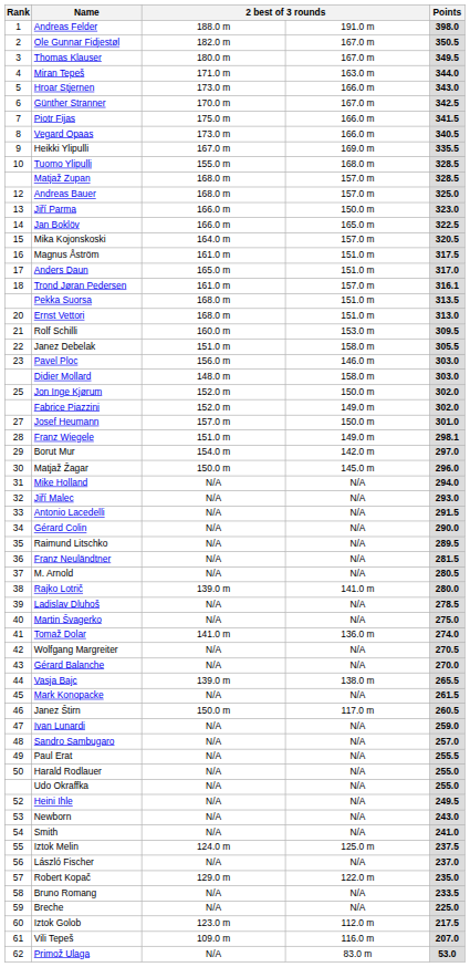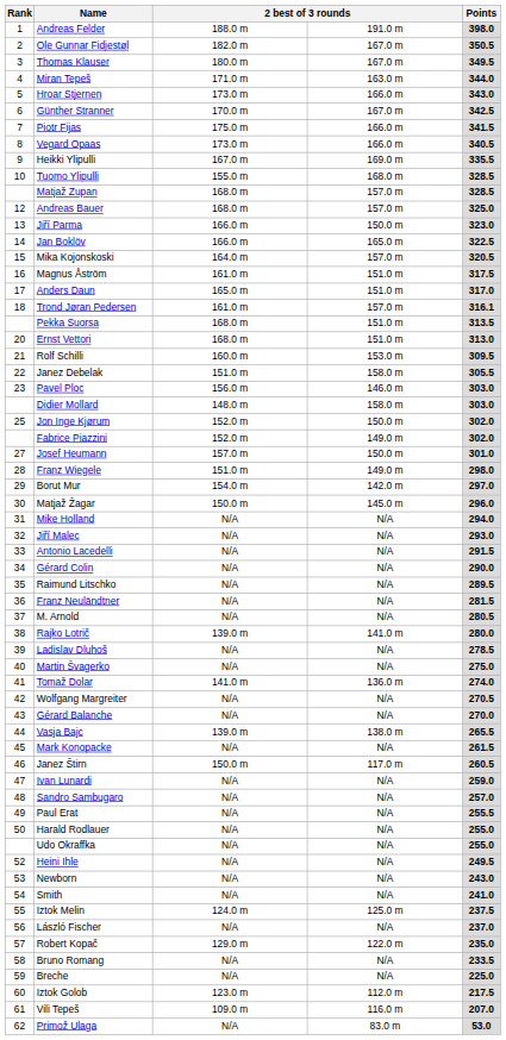Franz Wiegele | Points: 298.1 -> 298.0
